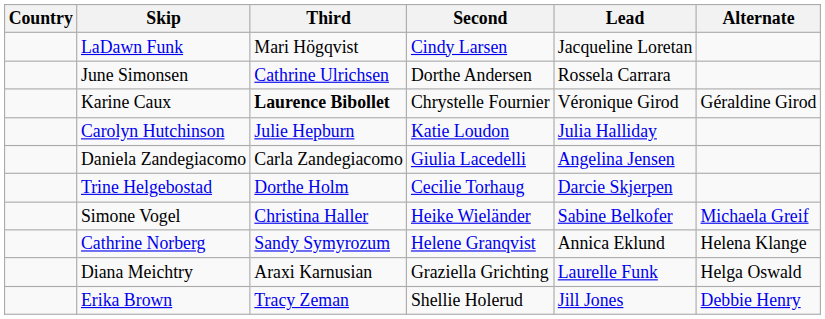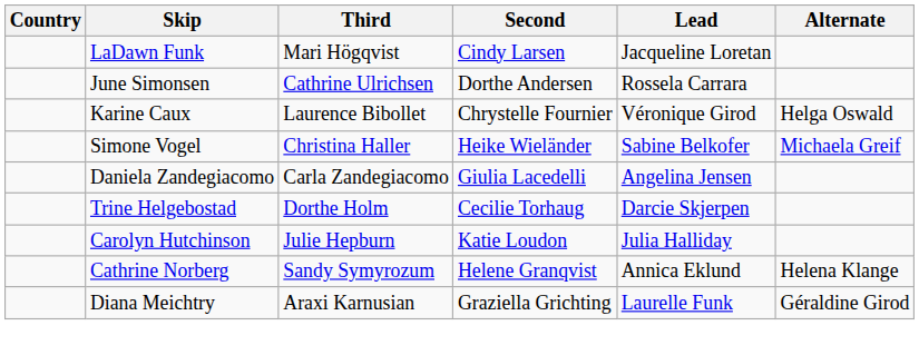Karine Caux | Third: bold -> normal
Karine Caux | Alternate: Géraldine Girod -> Helga Oswald
rows swapped: Simone Vogel <-> Carolyn Hutchinson
Diana Meichtry | Alternate: Helga Oswald -> Géraldine Girod
- row: Erika Brown | Tracy Zeman | Shellie Holerud | Jill Jones | Debbie Henry
